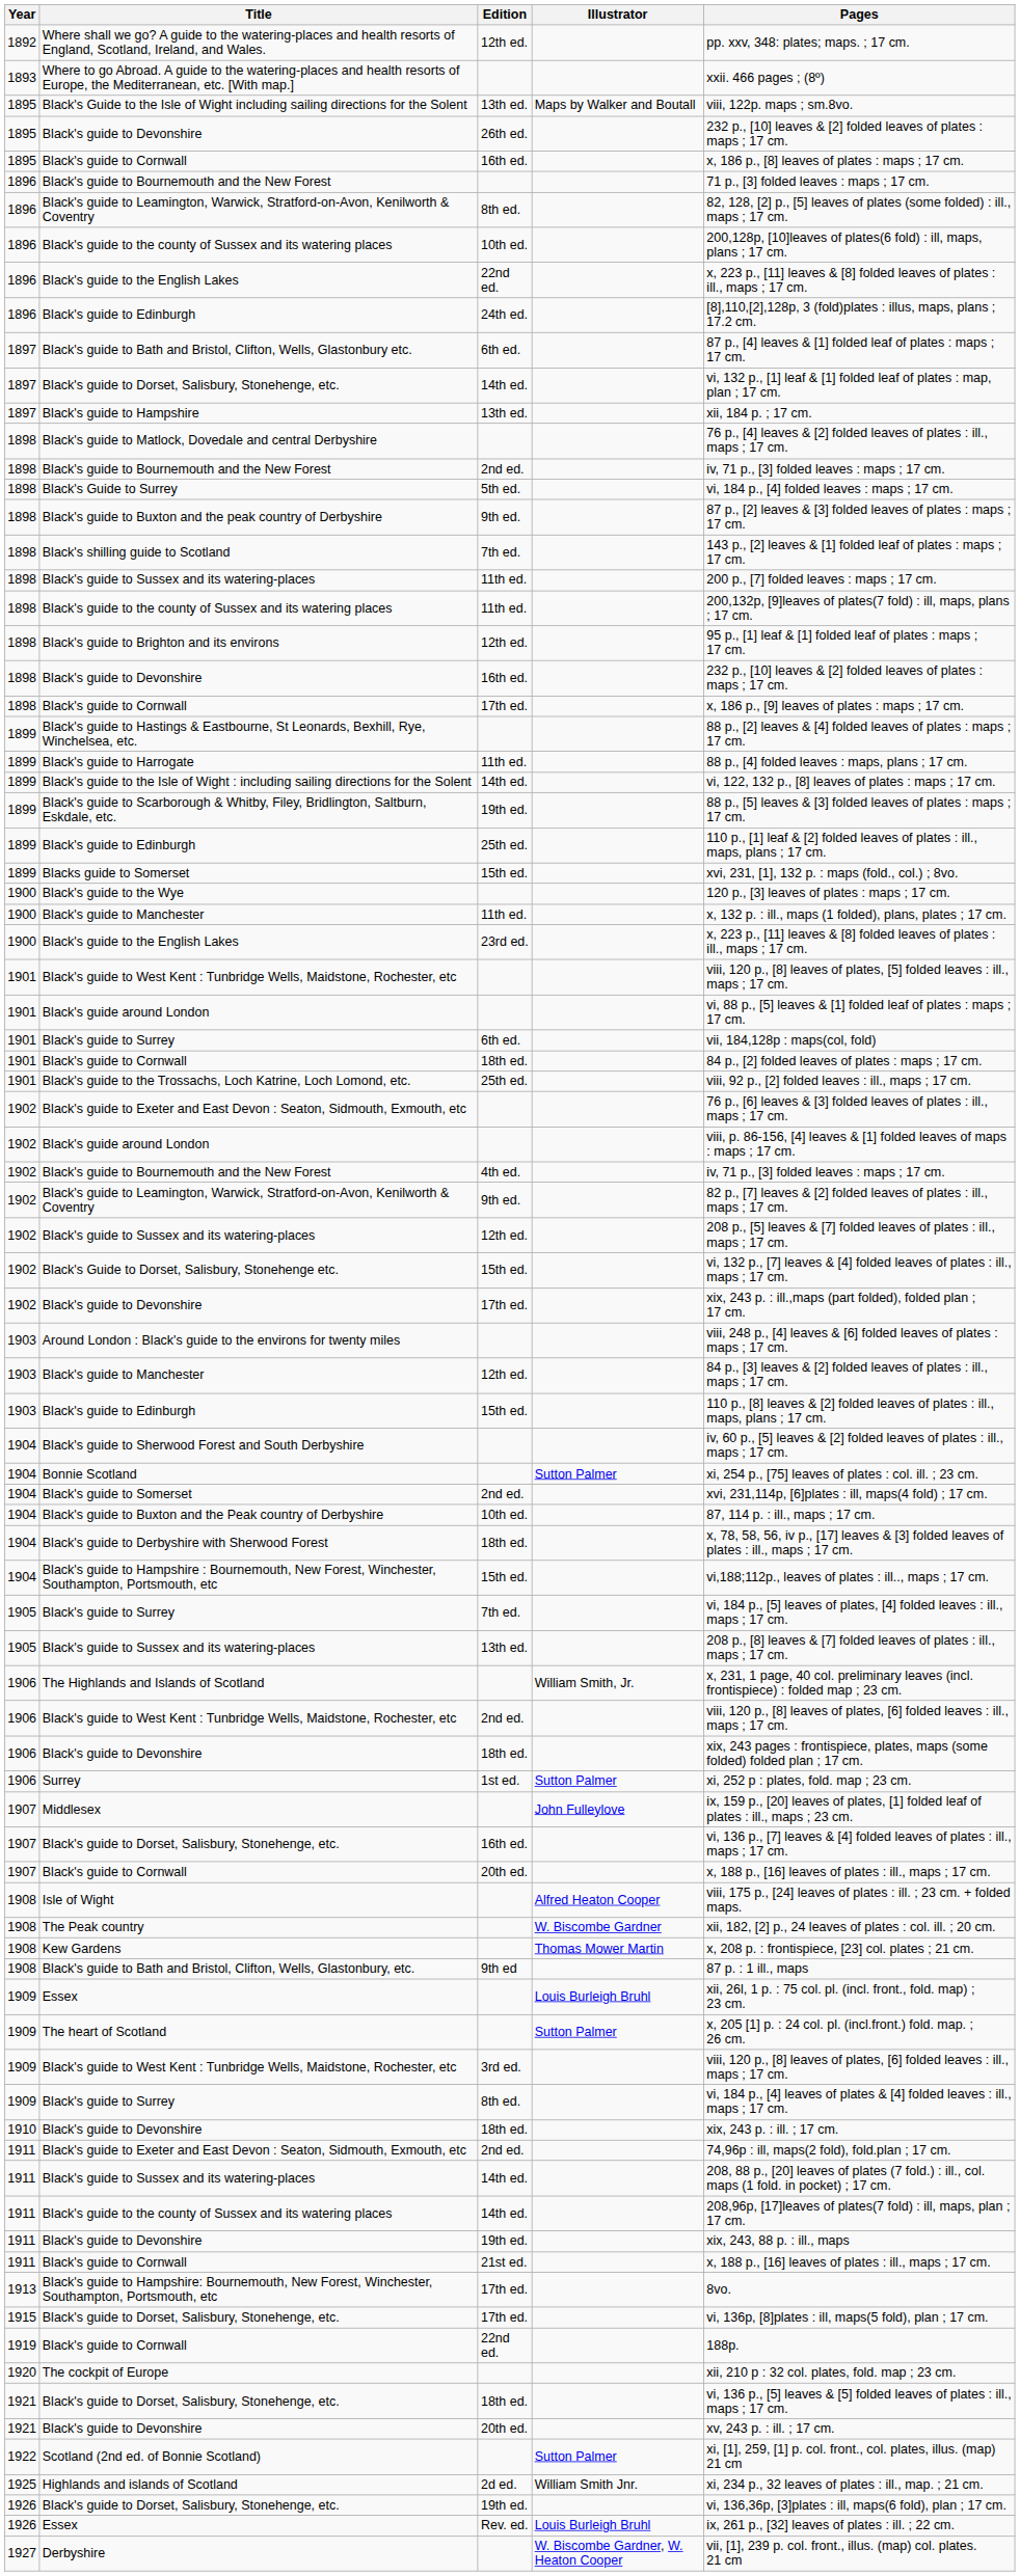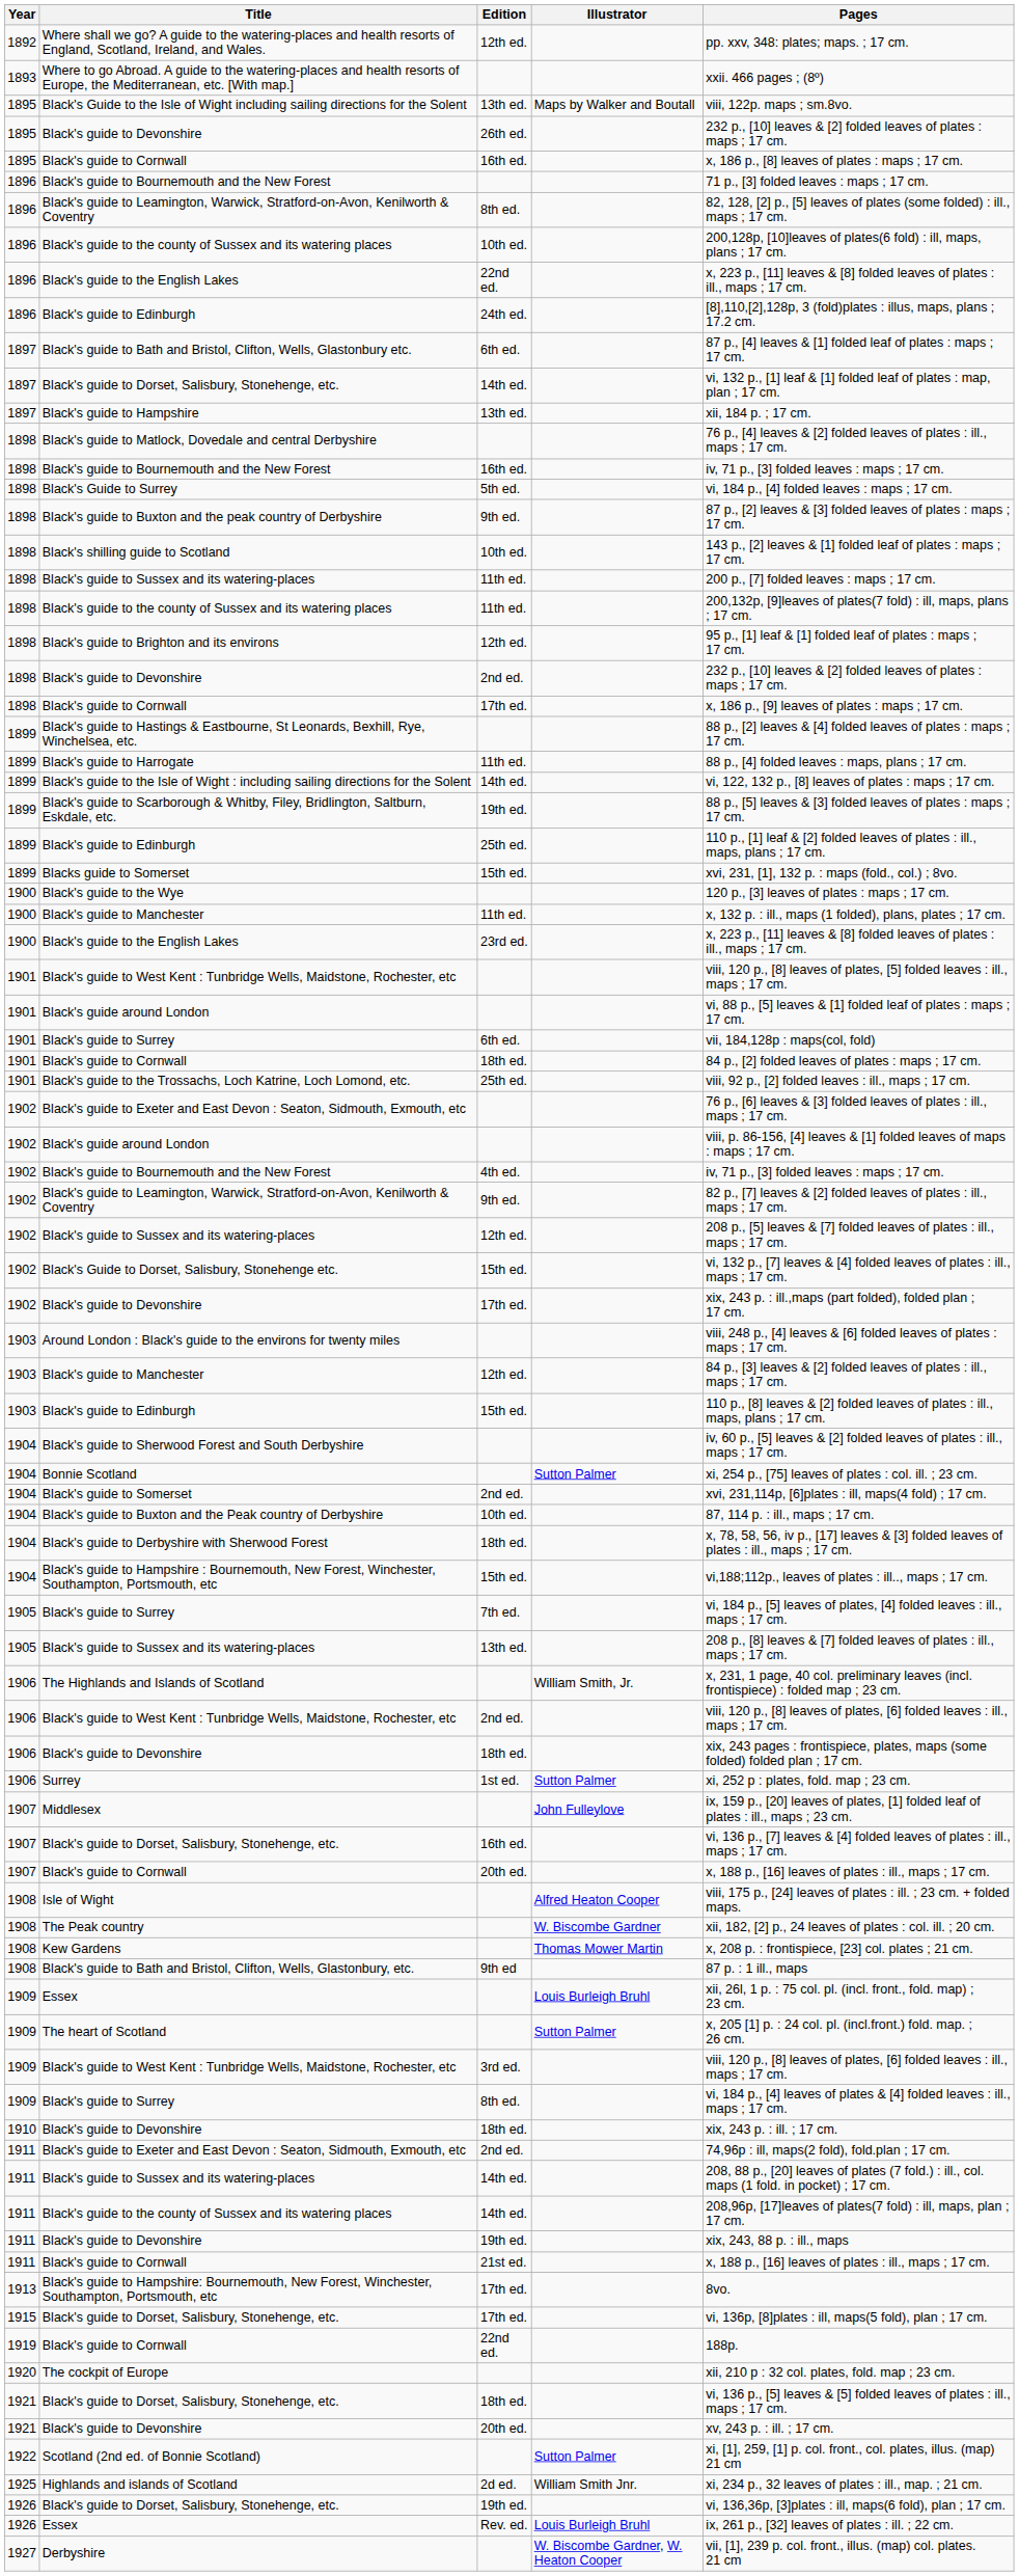1898 / Black's guide to Bournemouth and the New Forest | Edition: 2nd ed. -> 16th ed.
Black's shilling guide to Scotland | Edition: 7th ed. -> 10th ed.
1898 / Black's guide to Devonshire | Edition: 16th ed. -> 2nd ed.
